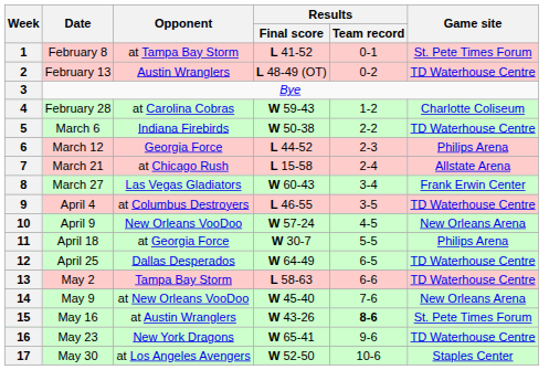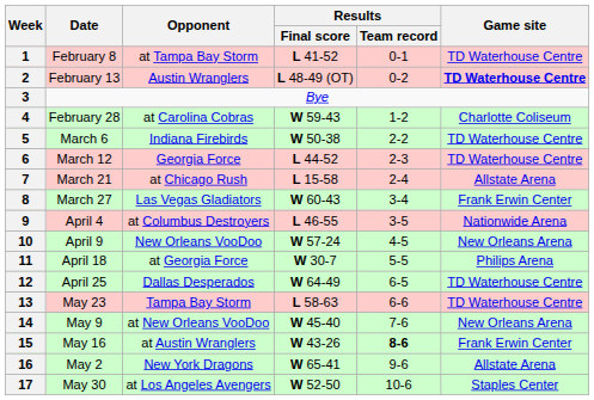1 | Game site: St. Pete Times Forum -> TD Waterhouse Centre
2 | Game site: normal -> bold
6 | Game site: Philips Arena -> TD Waterhouse Centre
9 | Game site: TD Waterhouse Centre -> Nationwide Arena
13 | Date: May 2 -> May 23
15 | Game site: St. Pete Times Forum -> Frank Erwin Center
16 | Date: May 23 -> May 2
16 | Game site: TD Waterhouse Centre -> Allstate Arena
